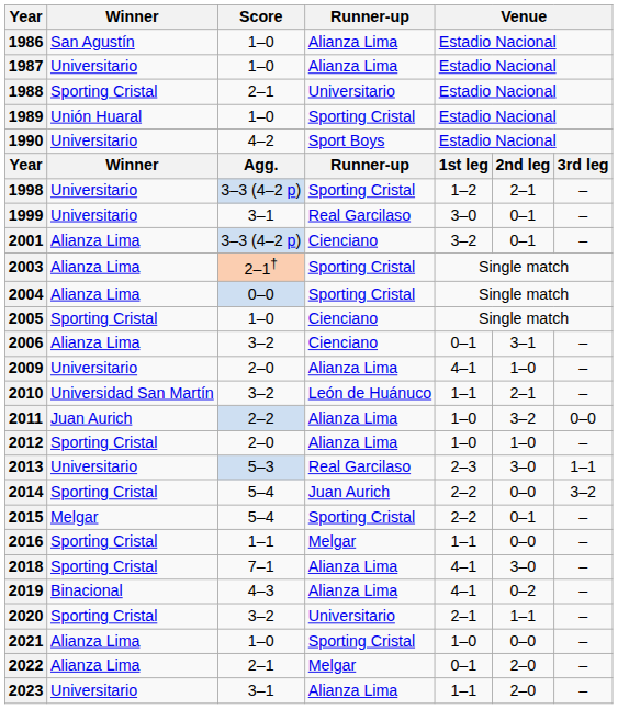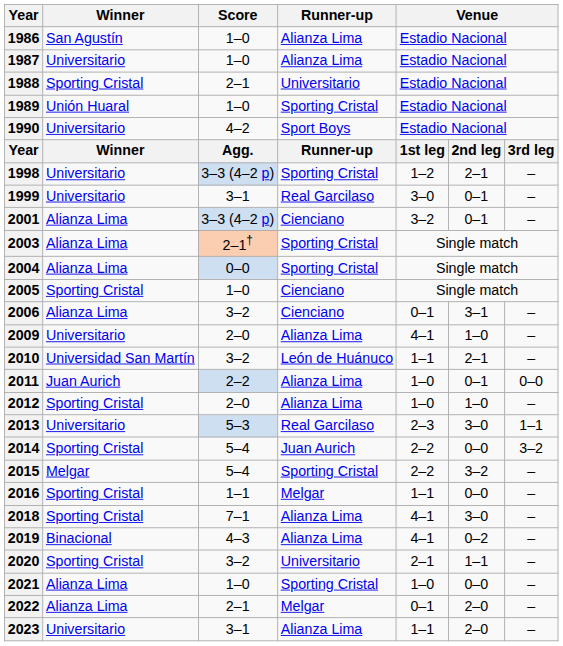2011 | column 6: 3–2 -> 0–1
2015 | column 6: 0–1 -> 3–2
